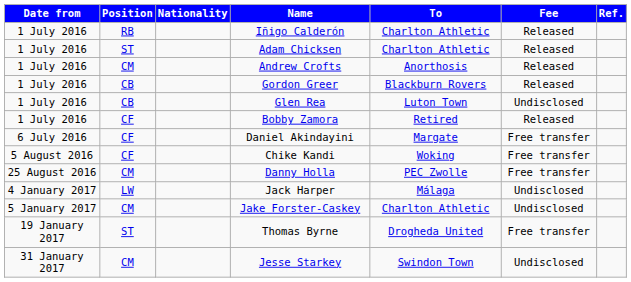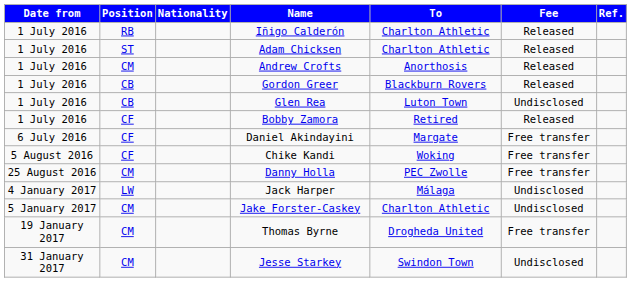Thomas Byrne | Position: ST -> CM
